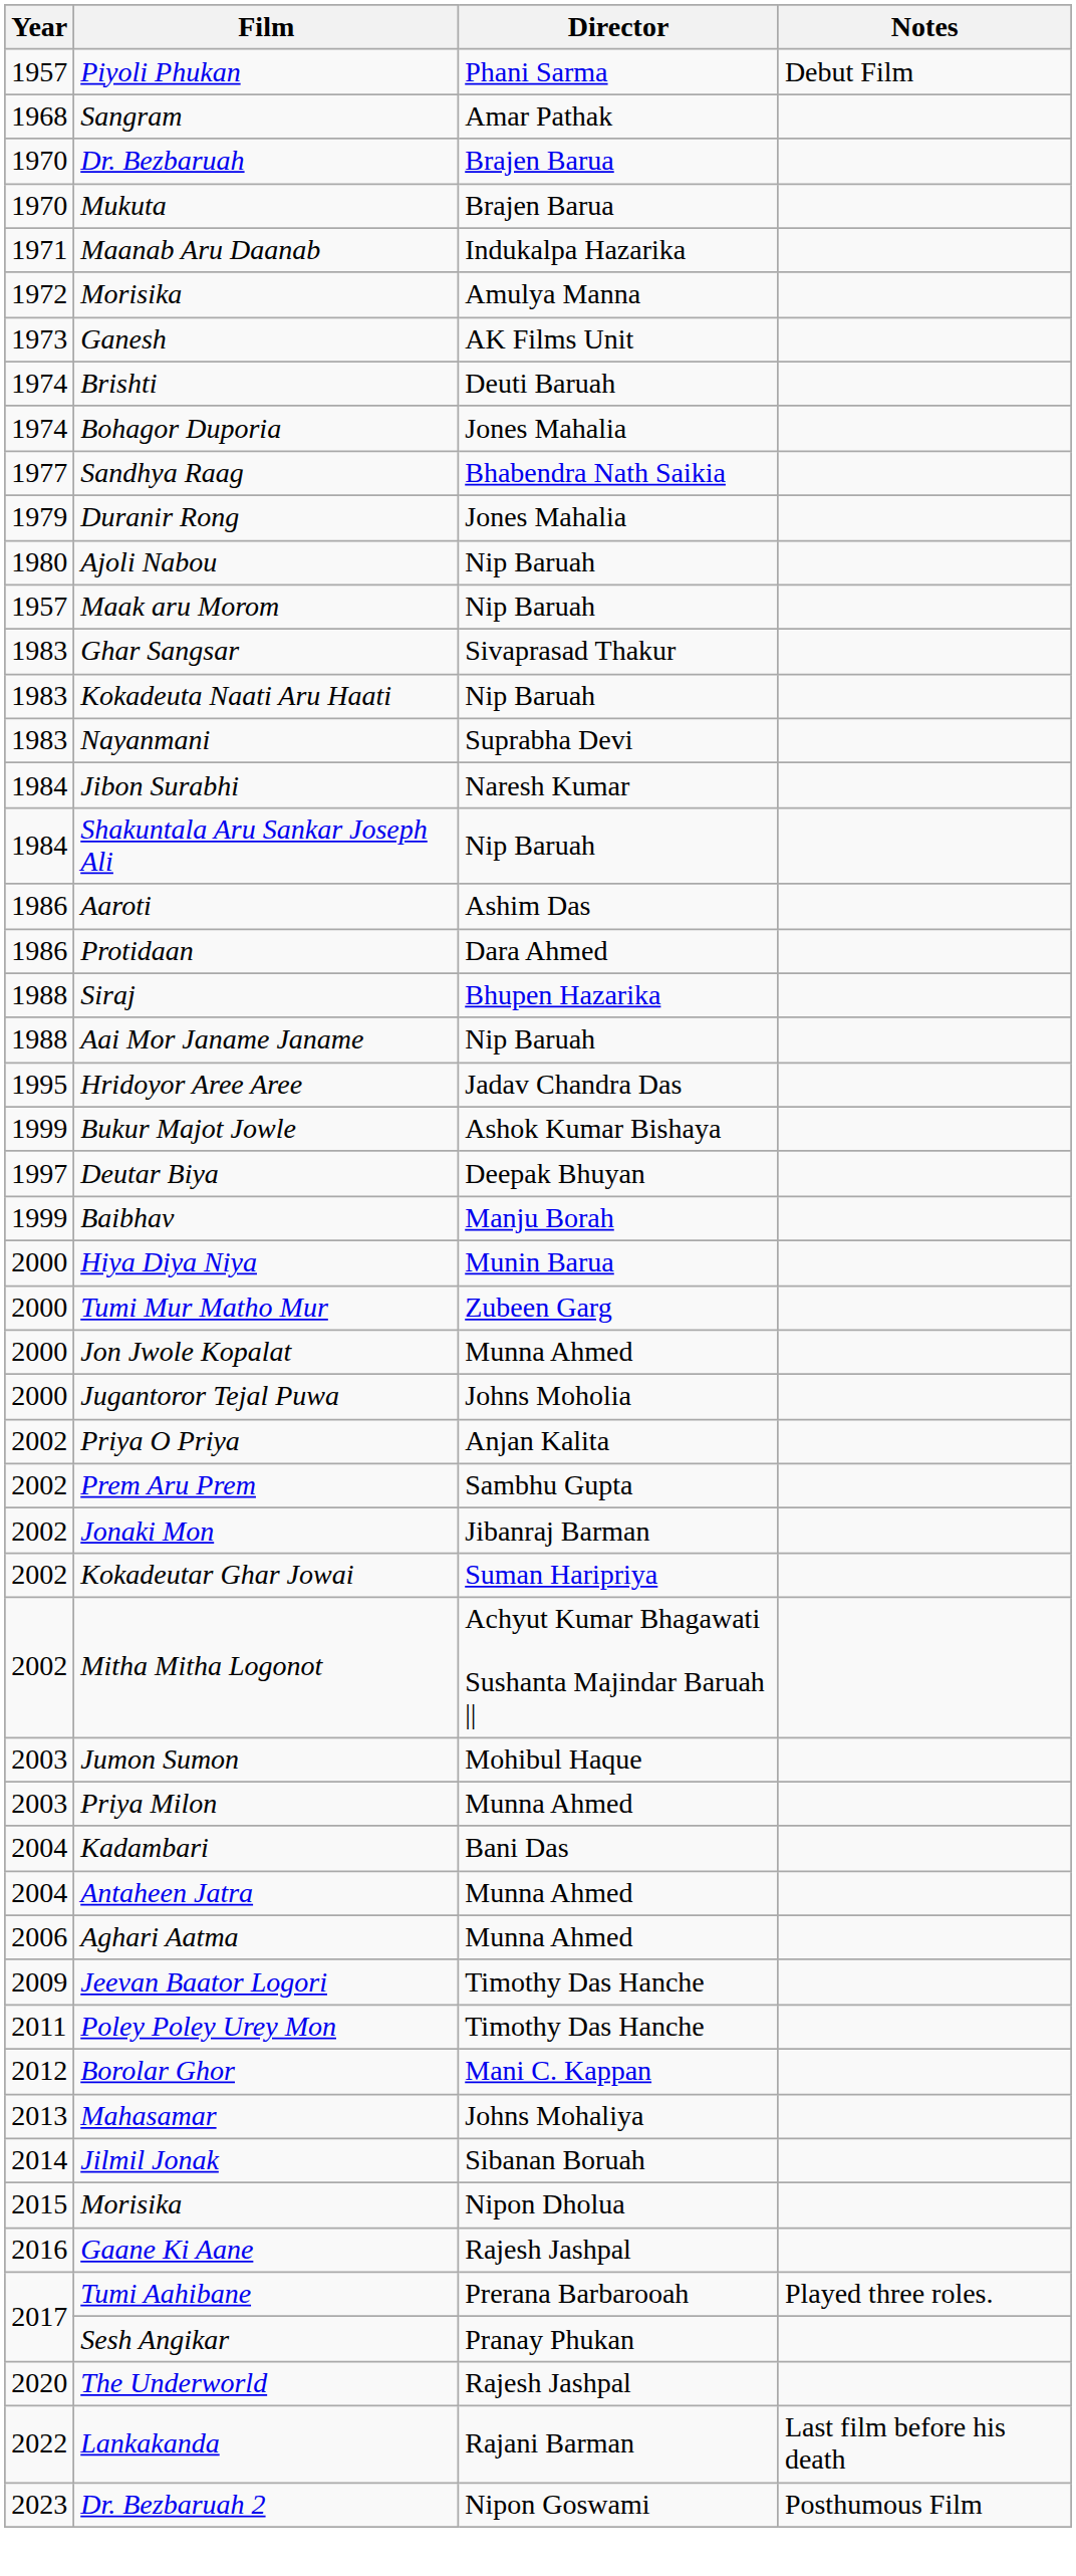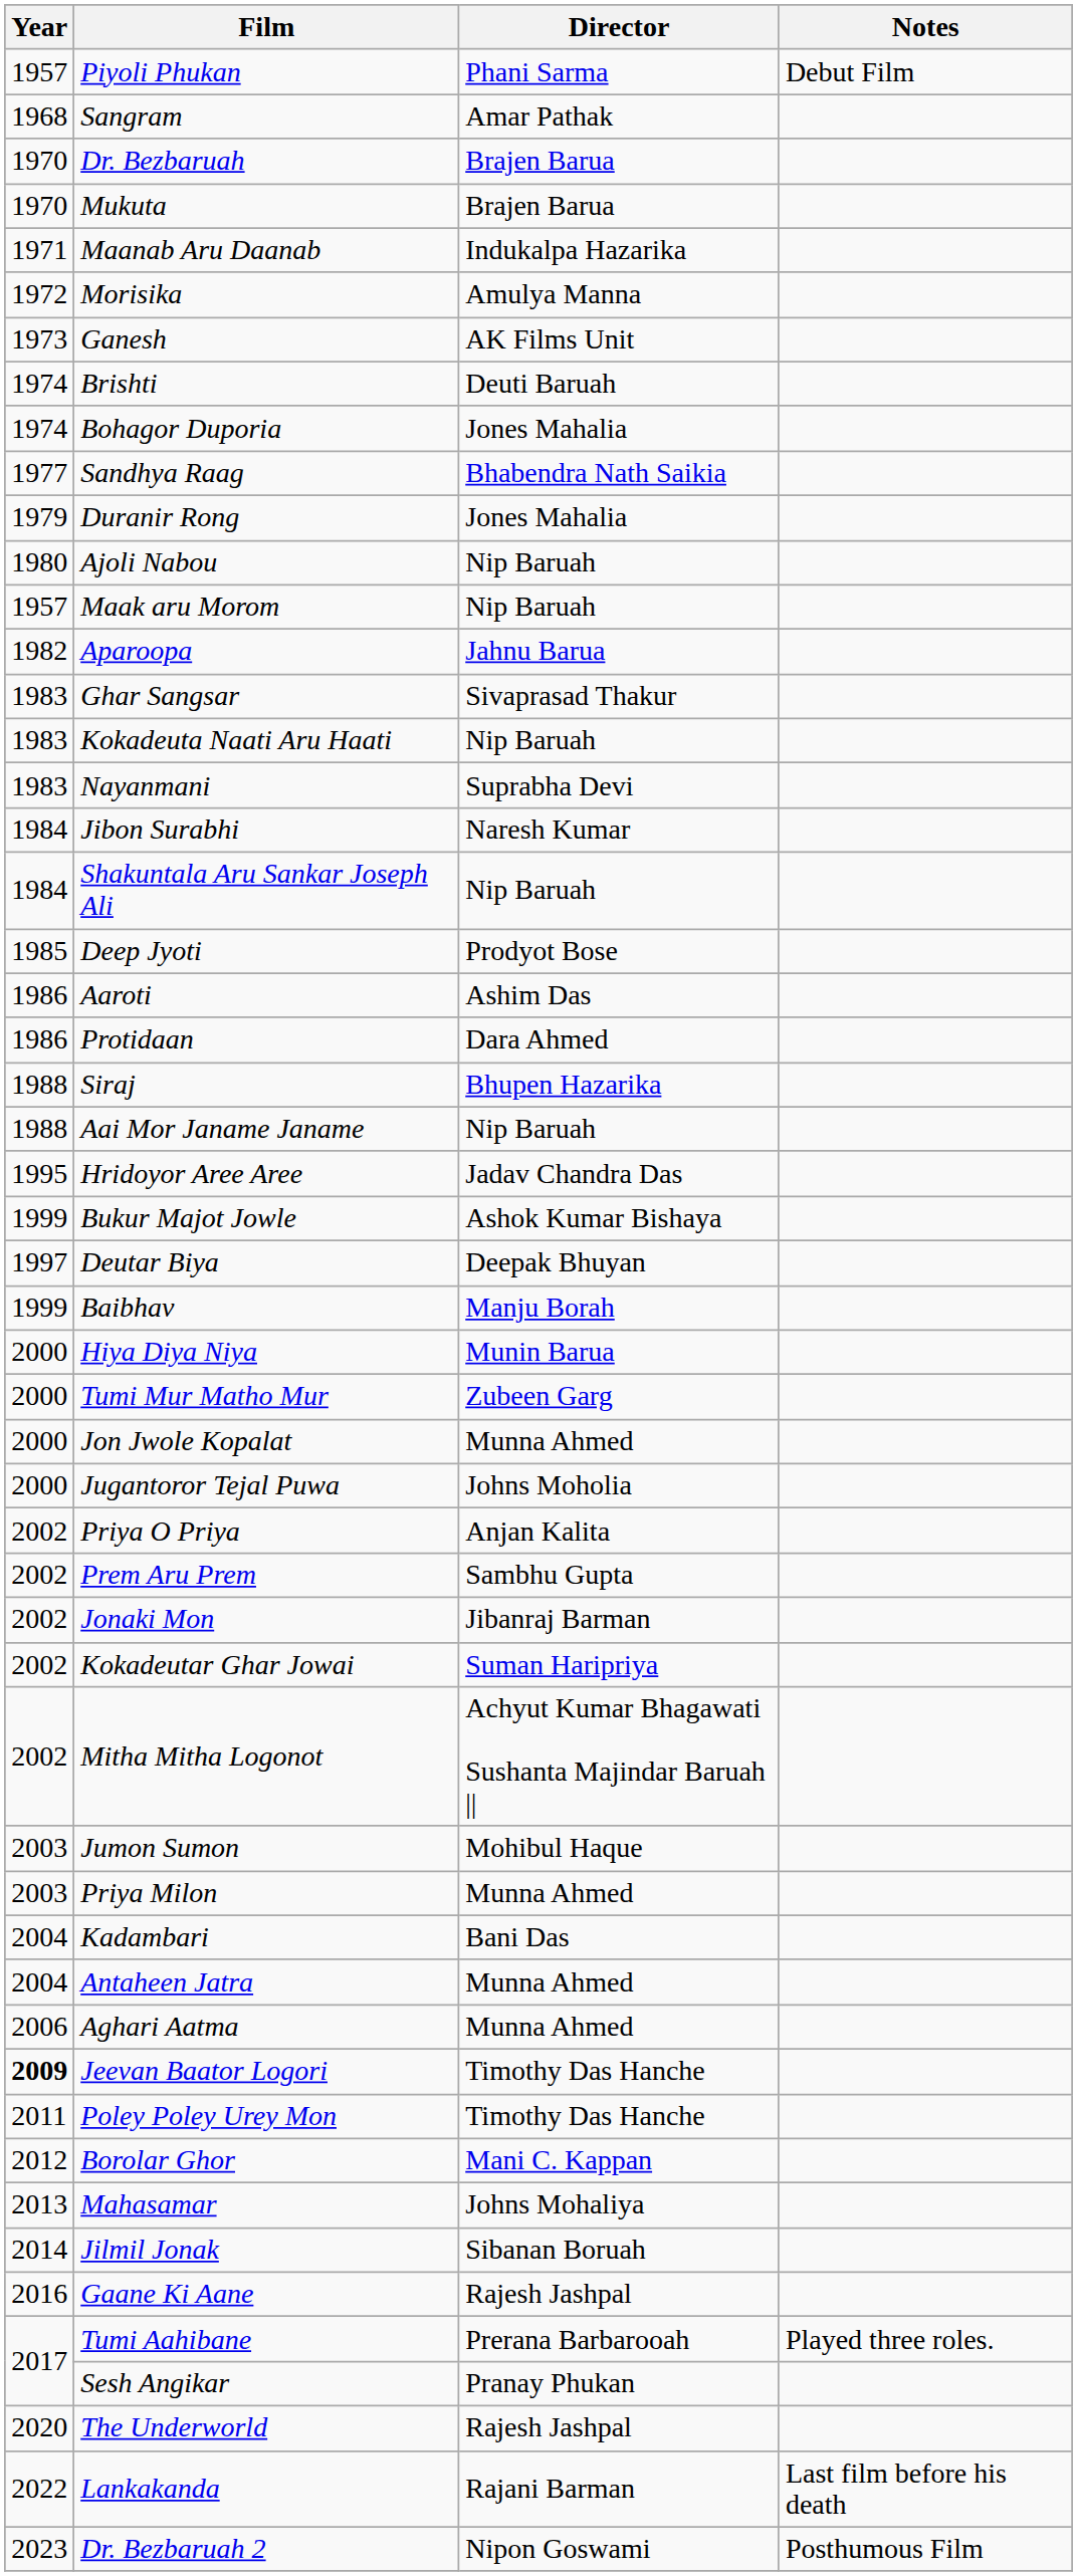+ row: 1982 | Aparoopa | Jahnu Barua
+ row: 1985 | Deep Jyoti | Prodyot Bose
Jeevan Baator Logori | Year: normal -> bold
- row: 2015 | Morisika | Nipon Dholua
